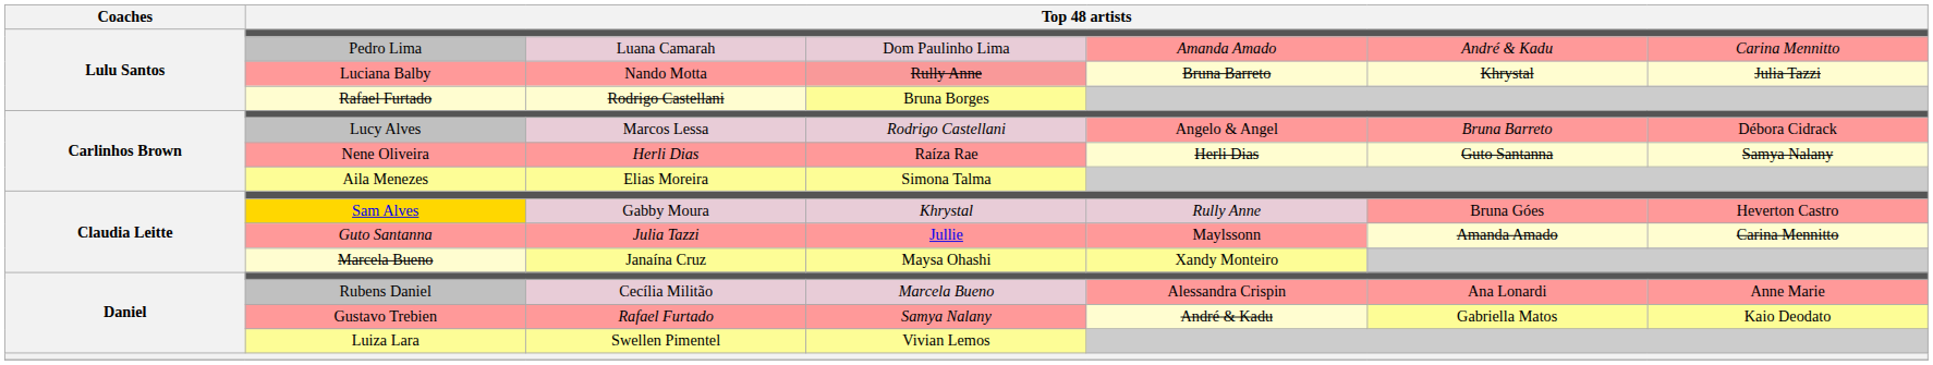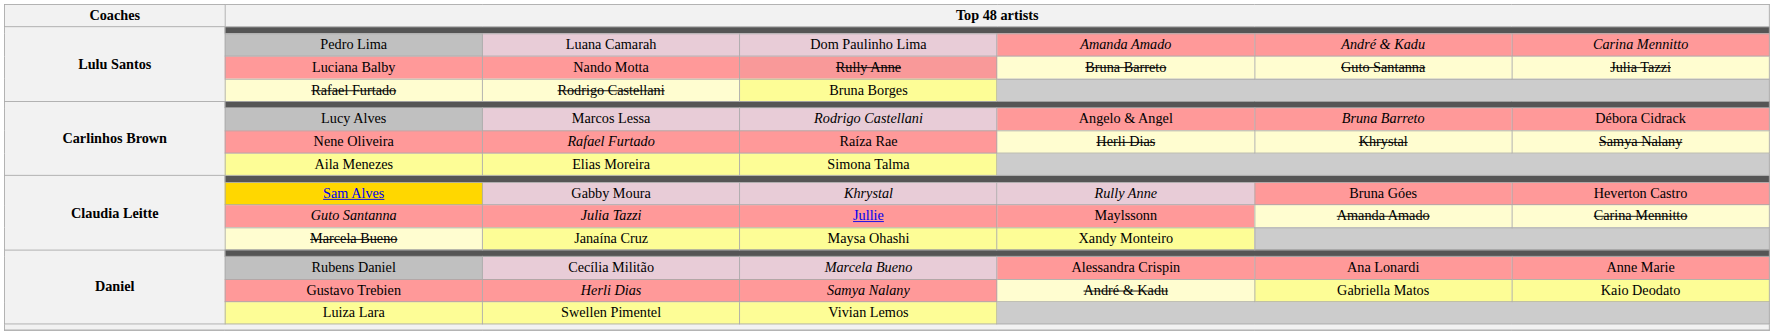Luciana Balby | column 6: Khrystal -> Guto Santanna
Nene Oliveira | column 3: Herli Dias -> Rafael Furtado
Nene Oliveira | column 6: Guto Santanna -> Khrystal
Gustavo Trebien | column 3: Rafael Furtado -> Herli Dias
